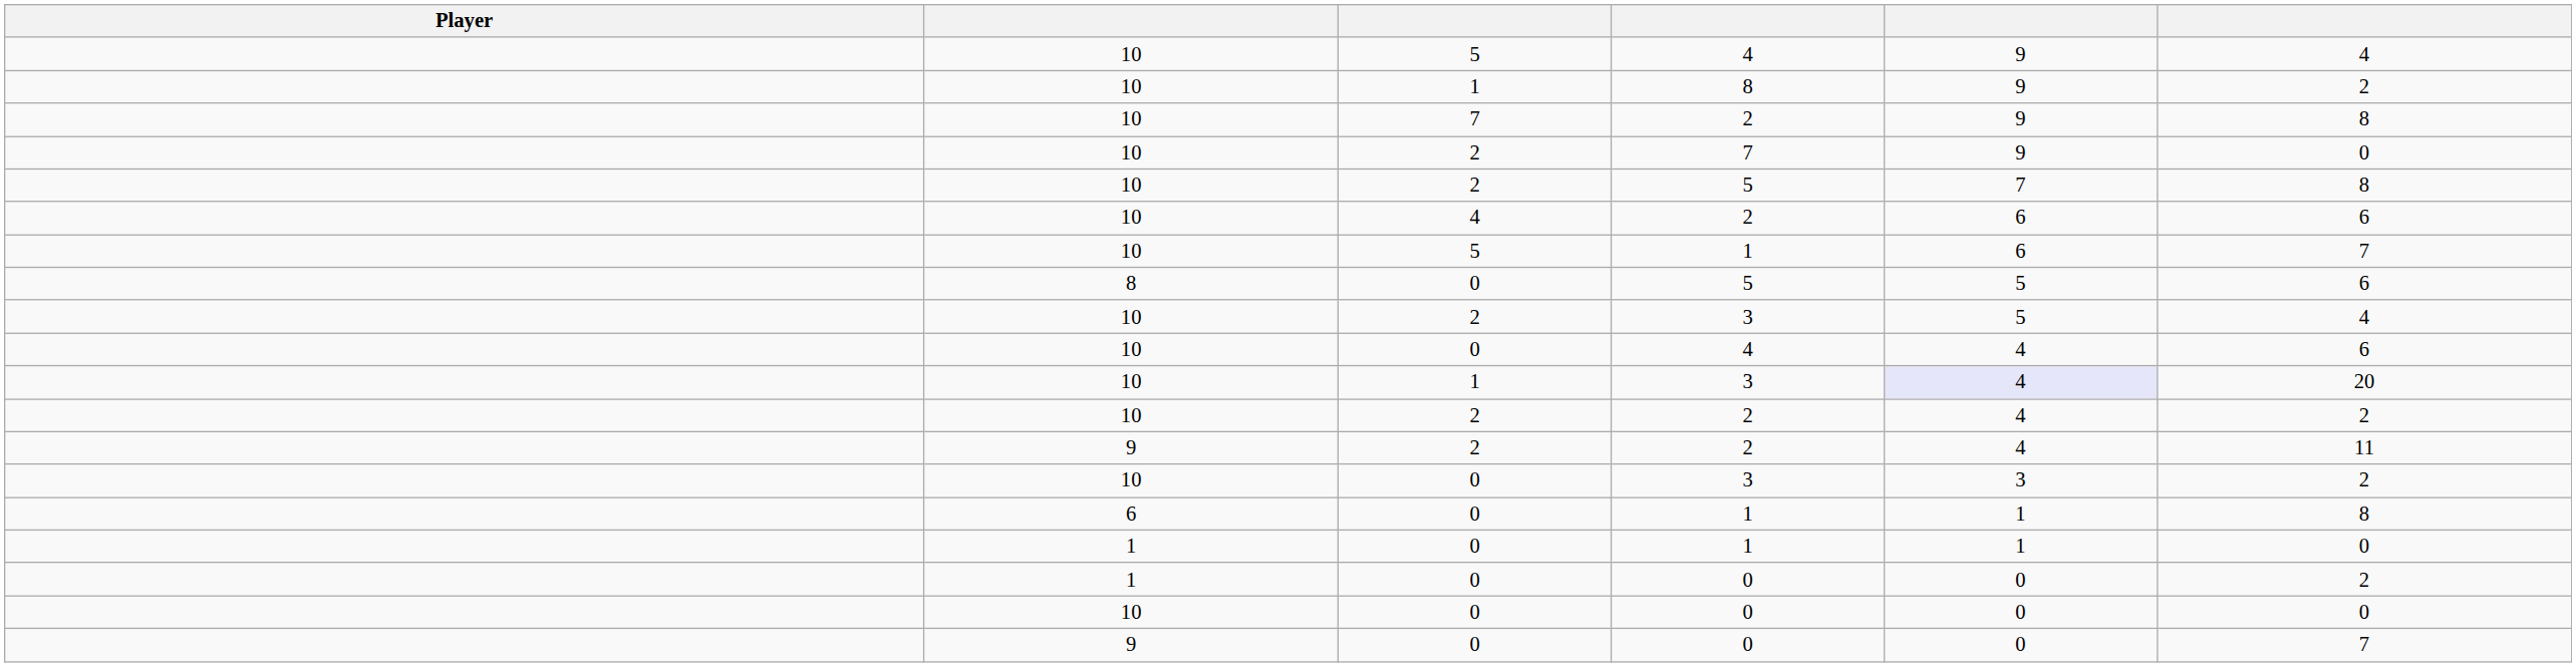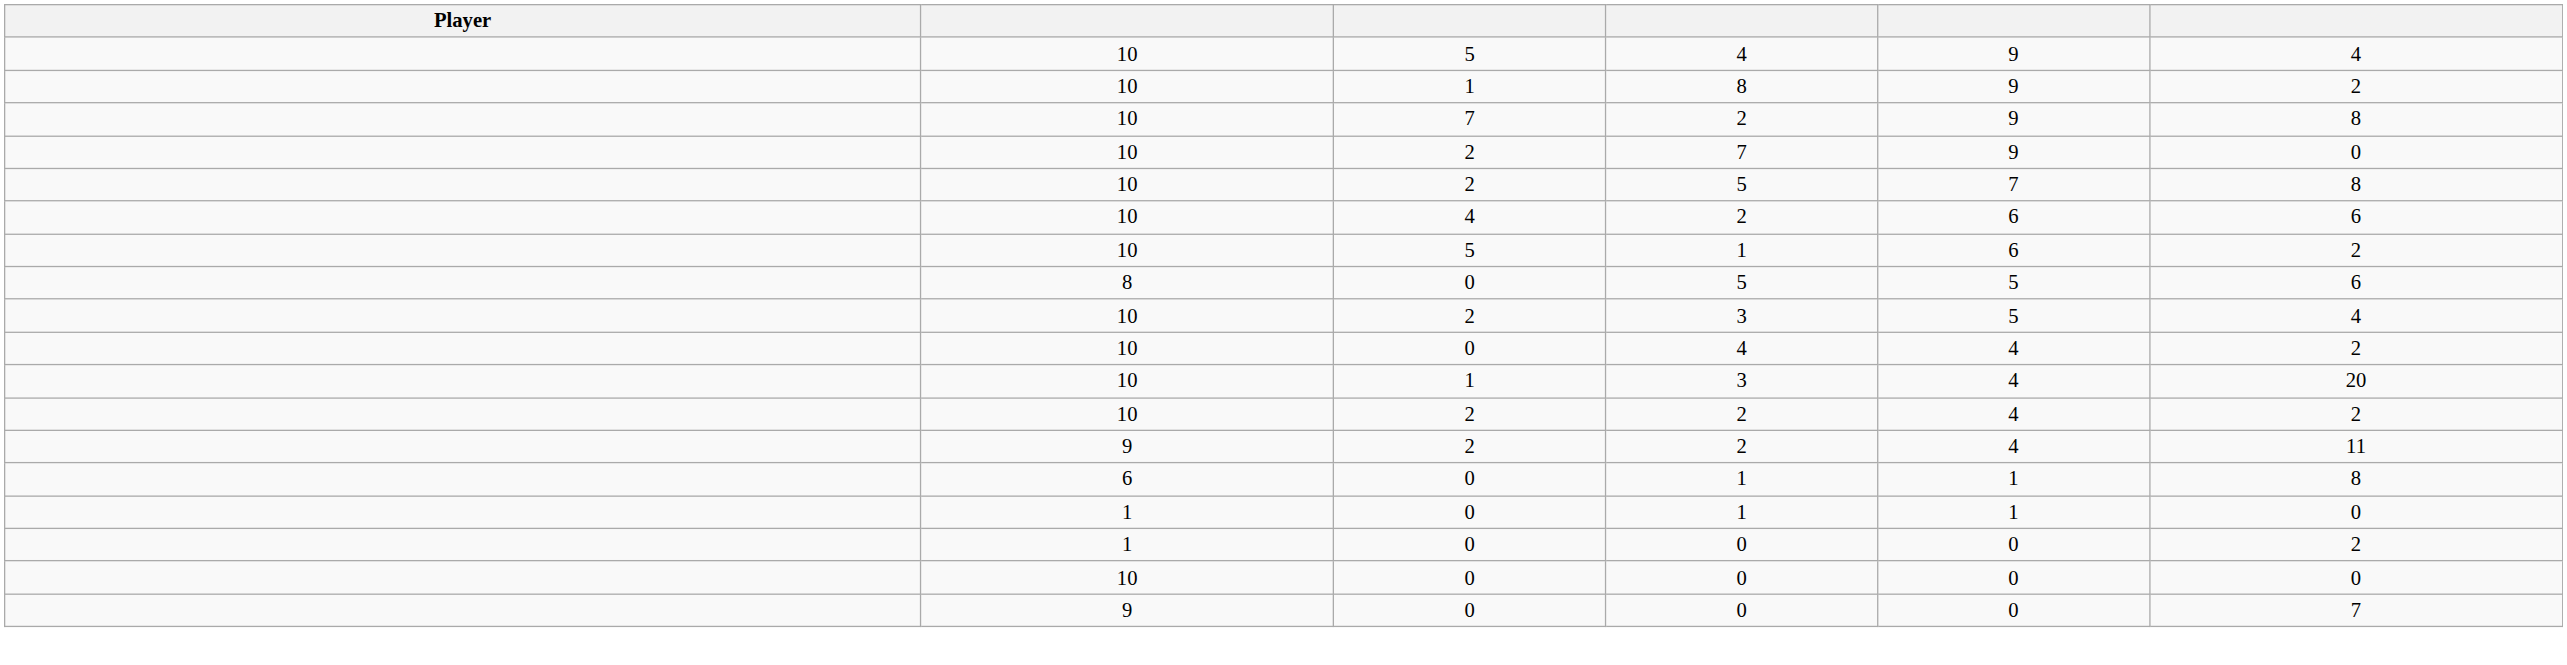5 / 1 | column 6: 7 -> 2
0 / 4 | column 6: 6 -> 2
1 / 3 | column 5: lavender background -> no background
- row: 10 | 0 | 3 | 3 | 2
